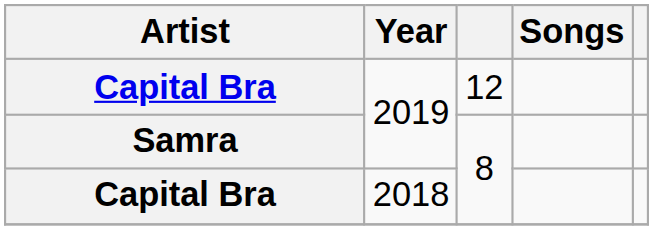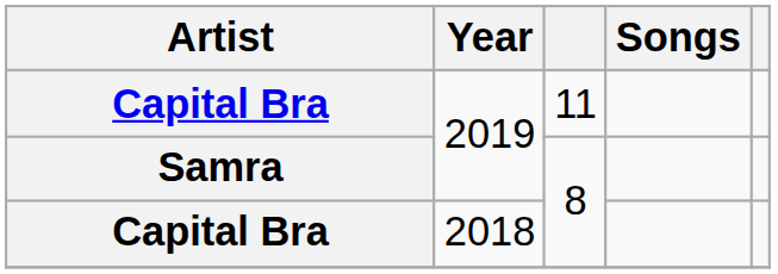Capital Bra / 2019 | column 3: 12 -> 11
